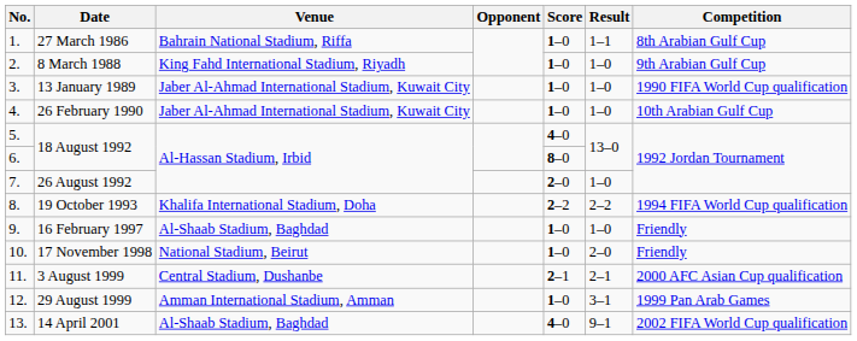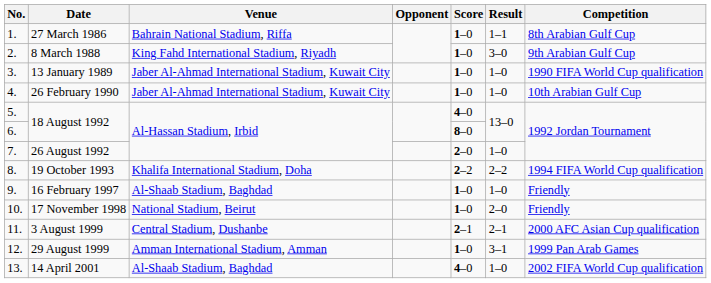8 March 1988 | Result: 1–0 -> 3–0
14 April 2001 | Result: 9–1 -> 1–0
